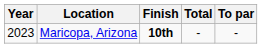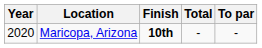Maricopa, Arizona | Year: 2023 -> 2020
